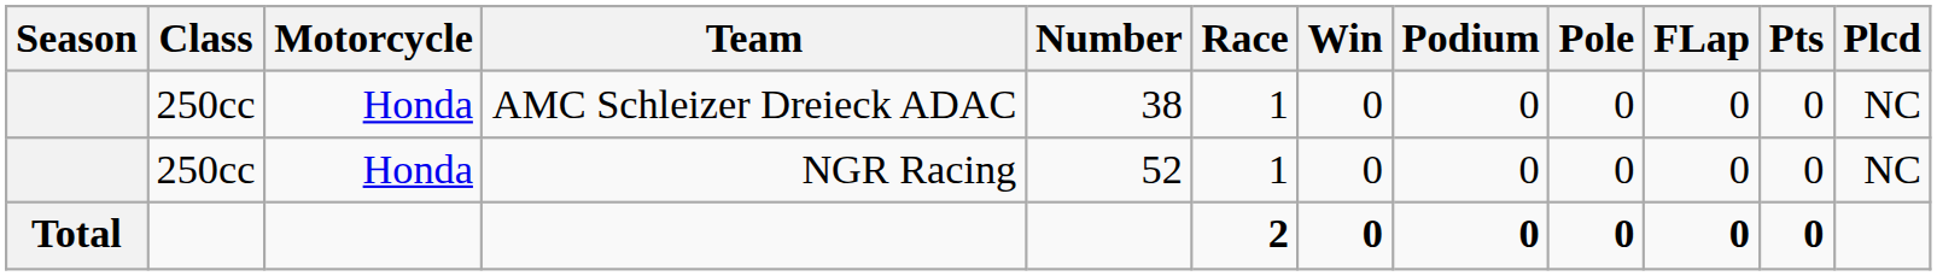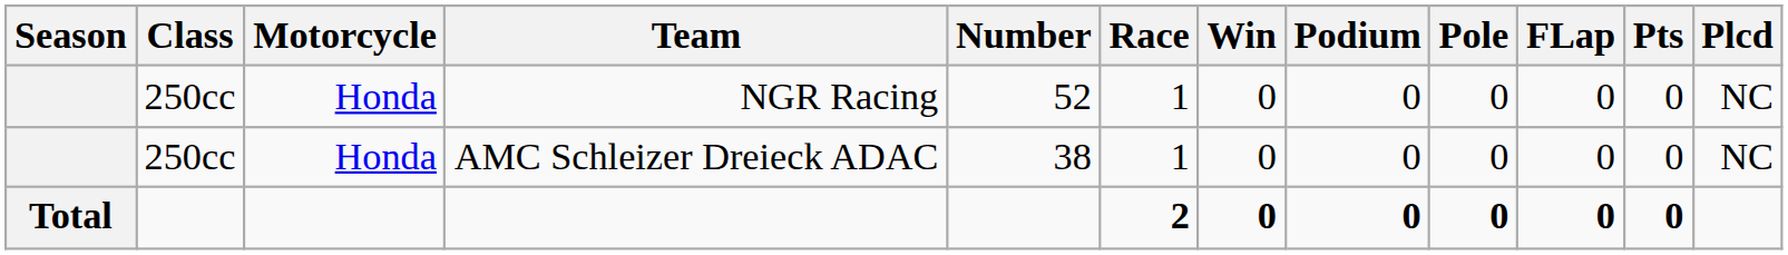rows swapped: NGR Racing <-> AMC Schleizer Dreieck ADAC
